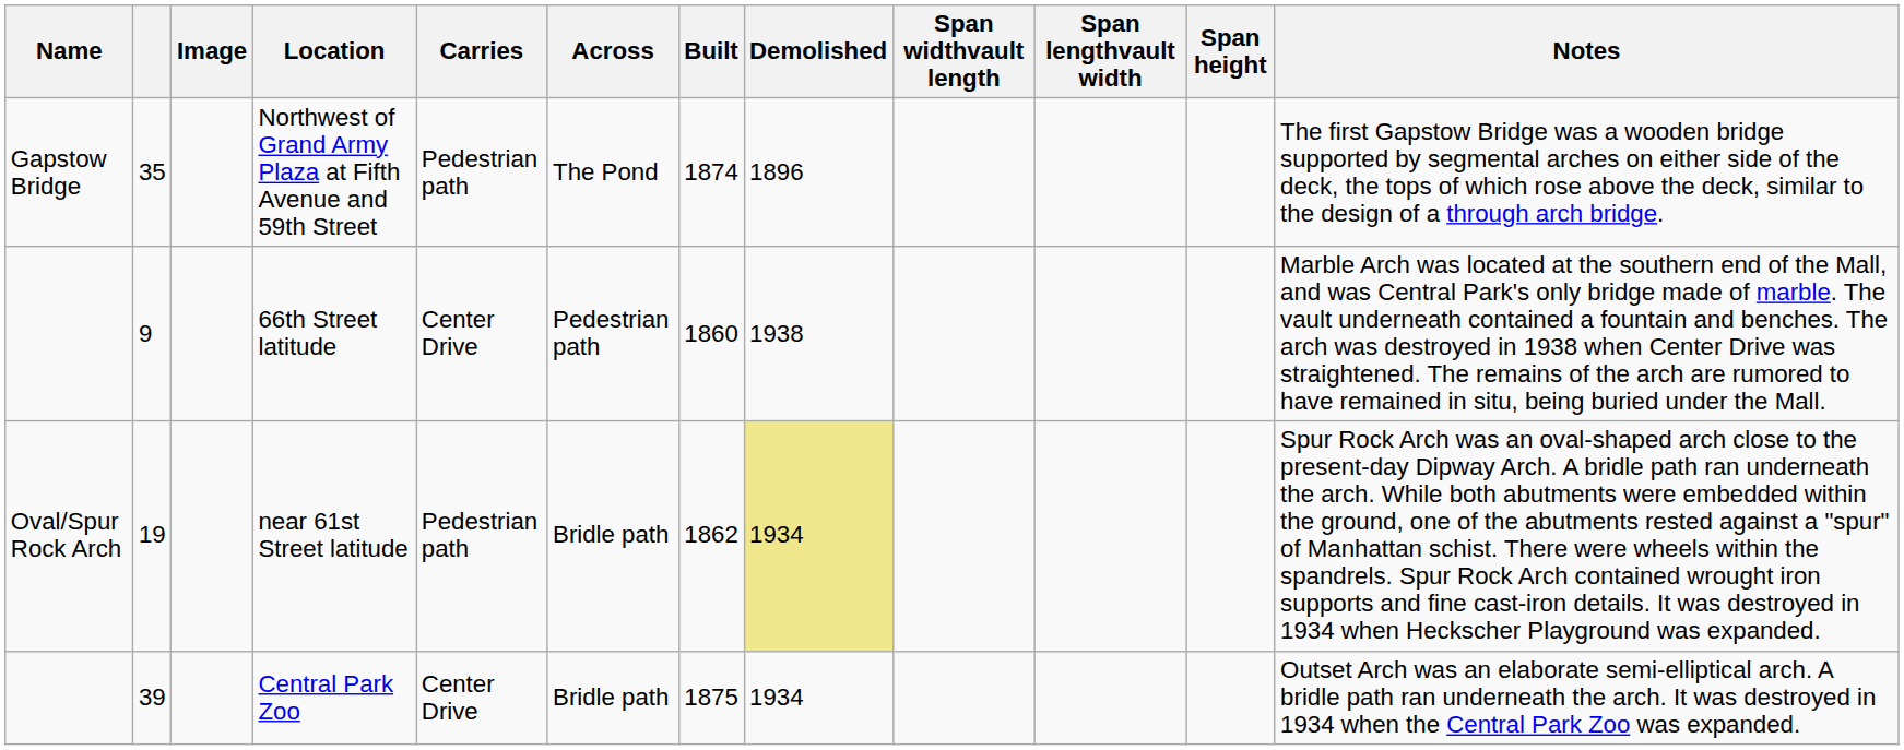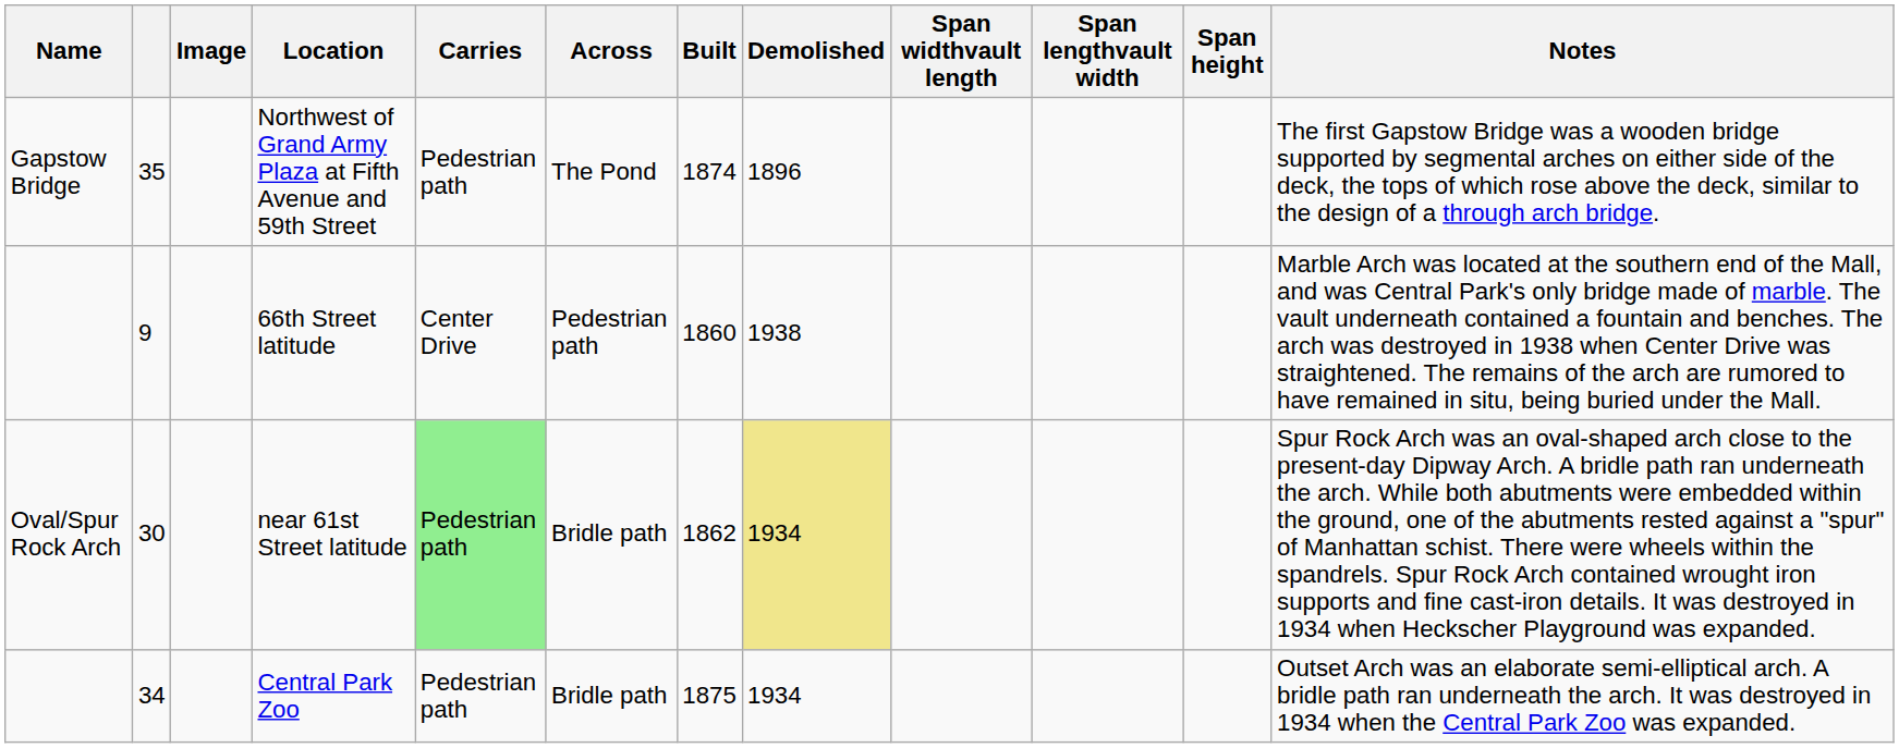near 61st Street latitude | column 2: 19 -> 30
near 61st Street latitude | Carries: no background -> lightgreen background
Central Park Zoo | column 2: 39 -> 34
Central Park Zoo | Carries: Center Drive -> Pedestrian path
